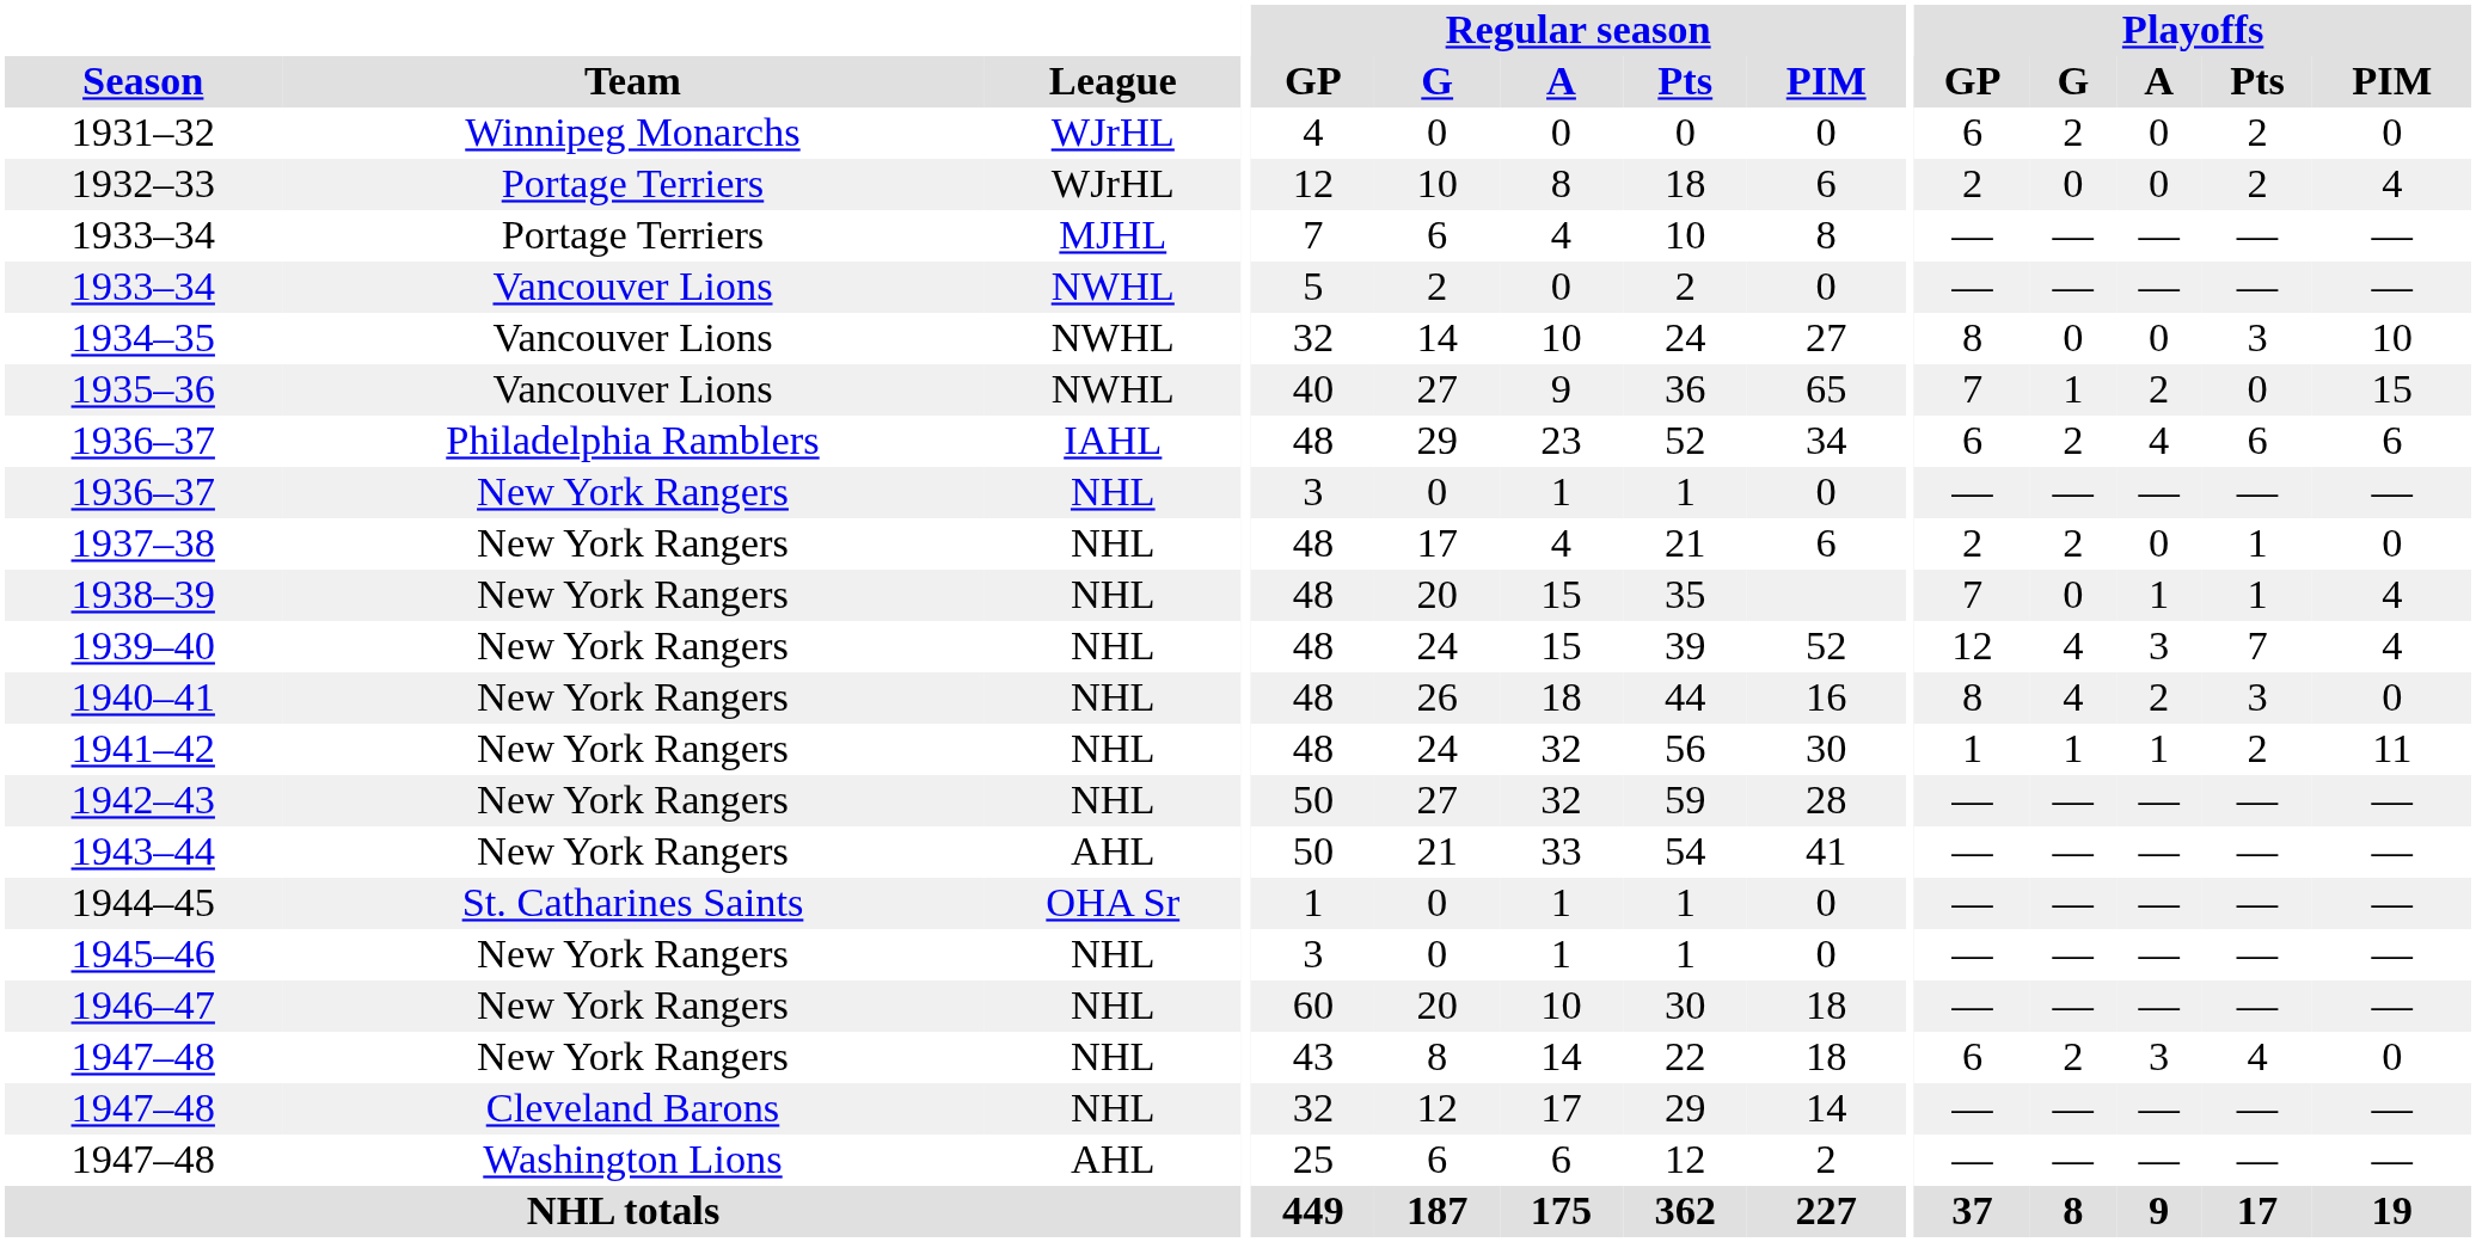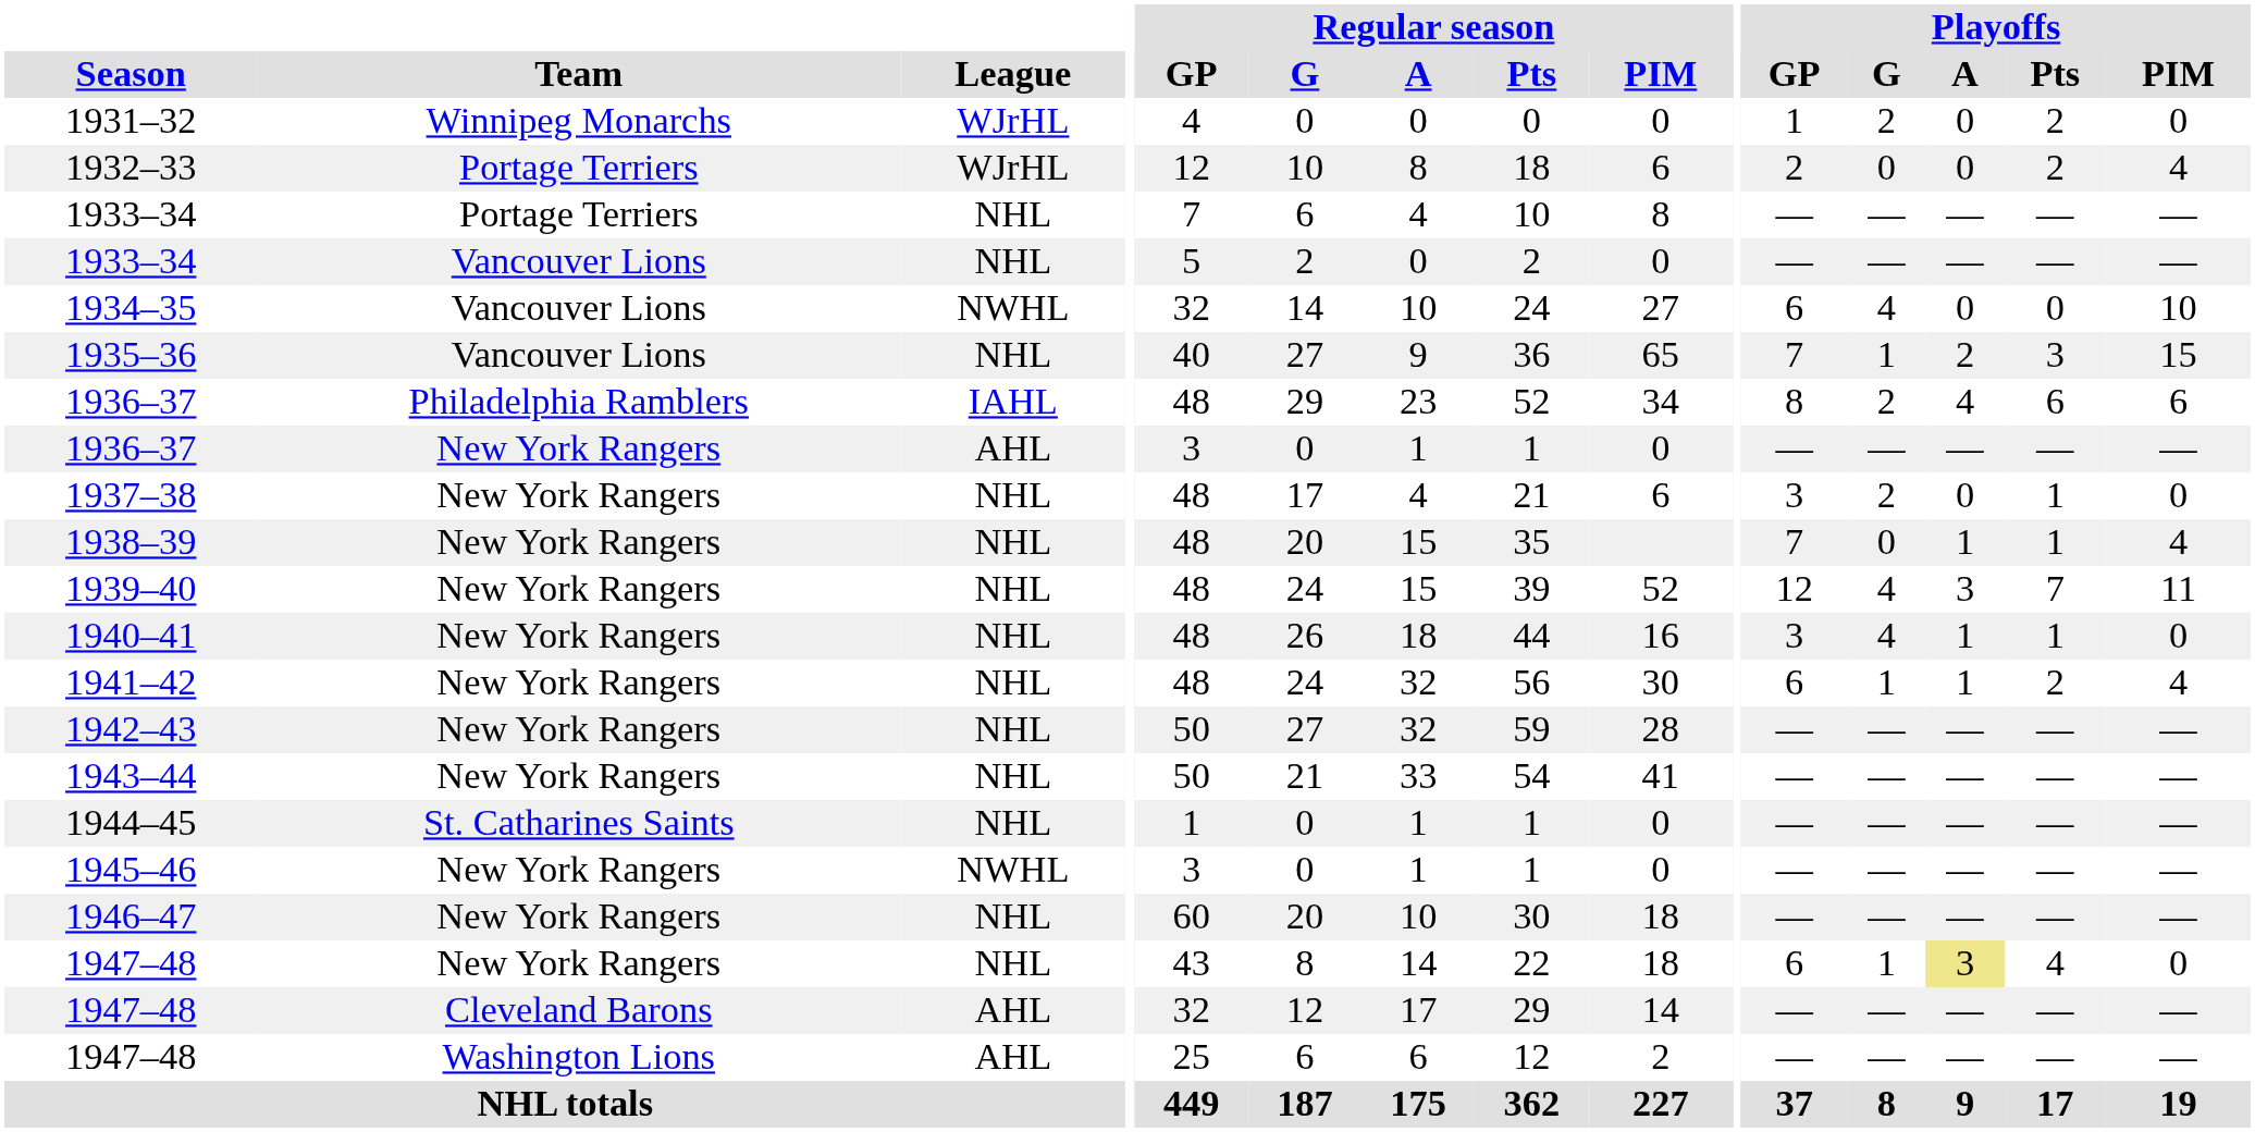1931–32 | Playoffs / GP: 6 -> 1
1933–34 / Portage Terriers | League: MJHL -> NHL
1933–34 / Vancouver Lions | League: NWHL -> NHL
1934–35 | Playoffs / GP: 8 -> 6
1934–35 | Playoffs / G: 0 -> 4
1934–35 | Playoffs / Pts: 3 -> 0
1935–36 | League: NWHL -> NHL
1935–36 | Playoffs / Pts: 0 -> 3
1936–37 / Philadelphia Ramblers | Playoffs / GP: 6 -> 8
1936–37 / New York Rangers | League: NHL -> AHL
1937–38 | Playoffs / GP: 2 -> 3
1939–40 | Playoffs / PIM: 4 -> 11
1940–41 | Playoffs / GP: 8 -> 3
1940–41 | Playoffs / A: 2 -> 1
1940–41 | Playoffs / Pts: 3 -> 1
1941–42 | Playoffs / GP: 1 -> 6
1941–42 | Playoffs / PIM: 11 -> 4
1943–44 | League: AHL -> NHL
1944–45 | League: OHA Sr -> NHL
1945–46 | League: NHL -> NWHL
1947–48 / New York Rangers | Playoffs / G: 2 -> 1
1947–48 / New York Rangers | Playoffs / A: no background -> khaki background
1947–48 / Cleveland Barons | League: NHL -> AHL
